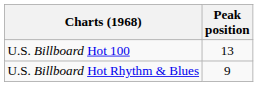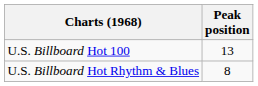U.S. Billboard Hot Rhythm & Blues | Peak position: 9 -> 8
